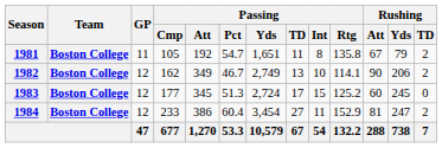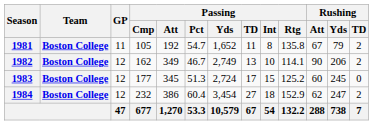1981 | Passing / Yds: 1,651 -> 1,652
1984 | Passing / Cmp: 233 -> 232
1984 | Passing / Int: 11 -> 18
1984 | Rushing / Att: 81 -> 62
